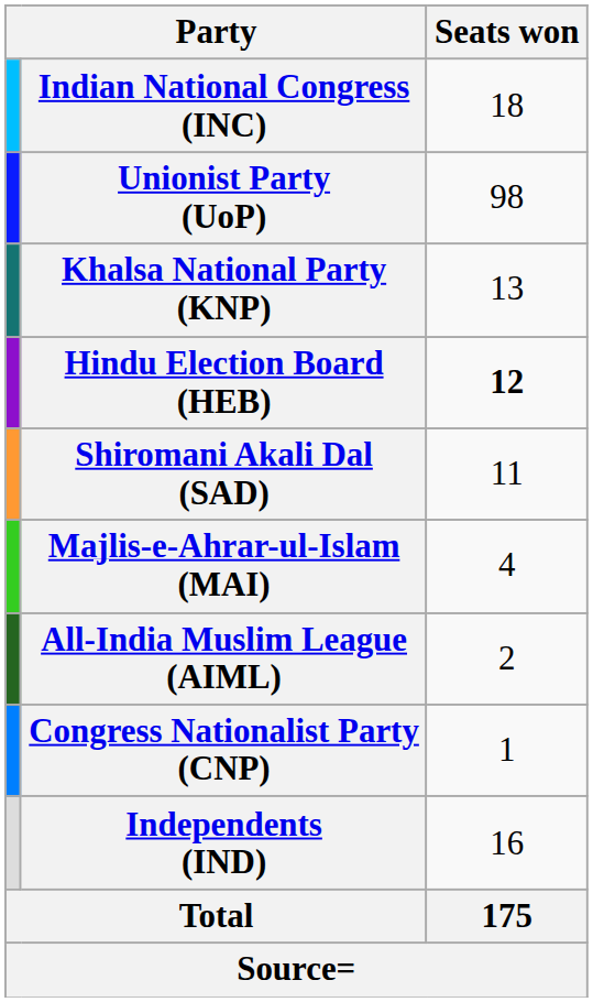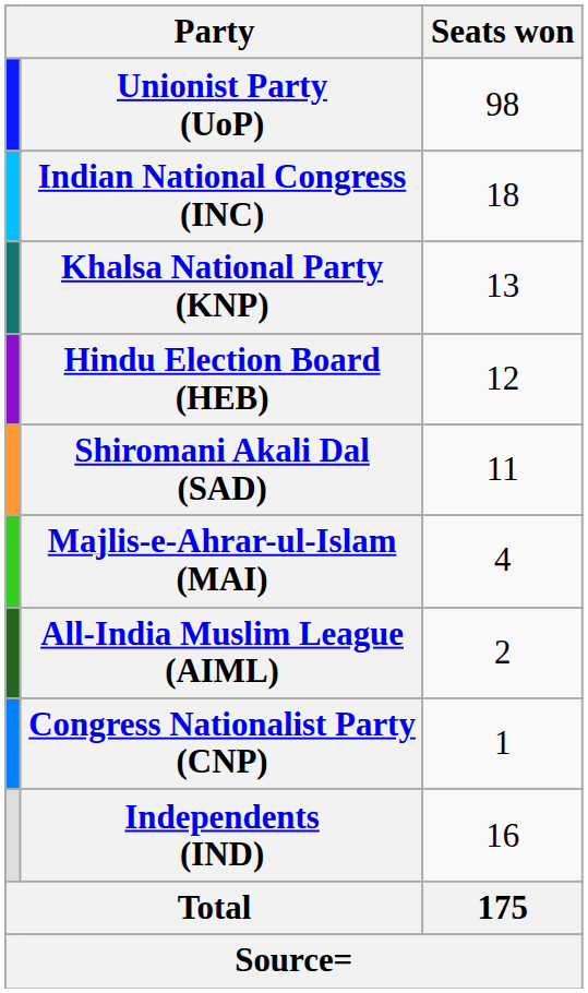rows swapped: Unionist Party (UoP) <-> Indian National Congress (INC)
Hindu Election Board (HEB) | Seats won: bold -> normal
